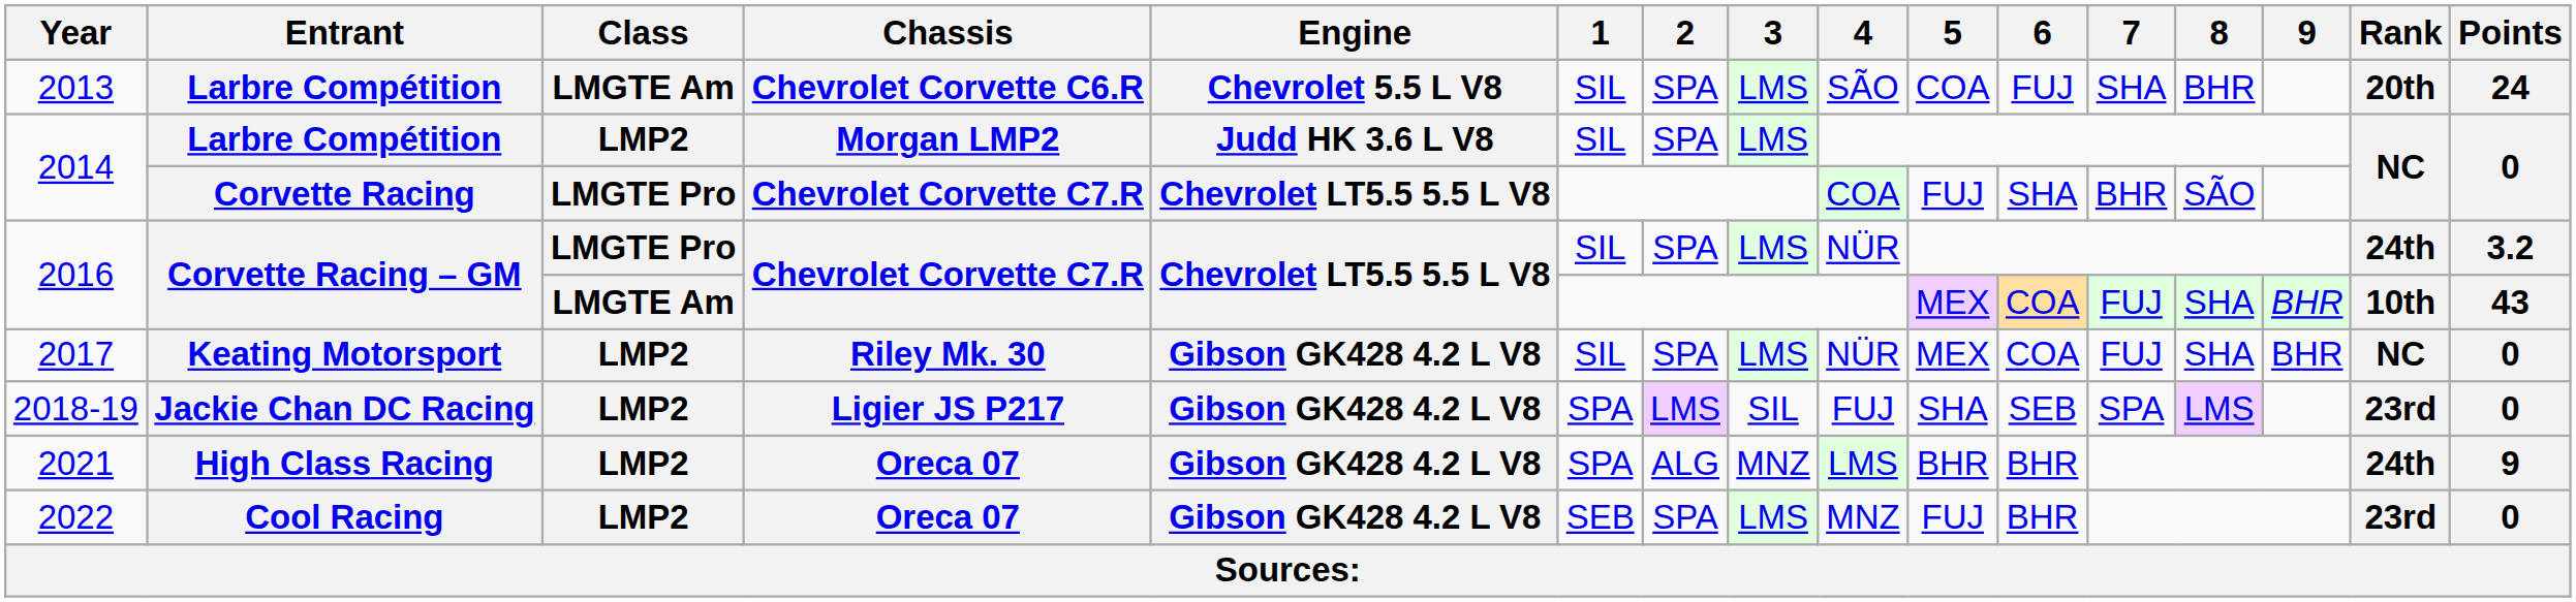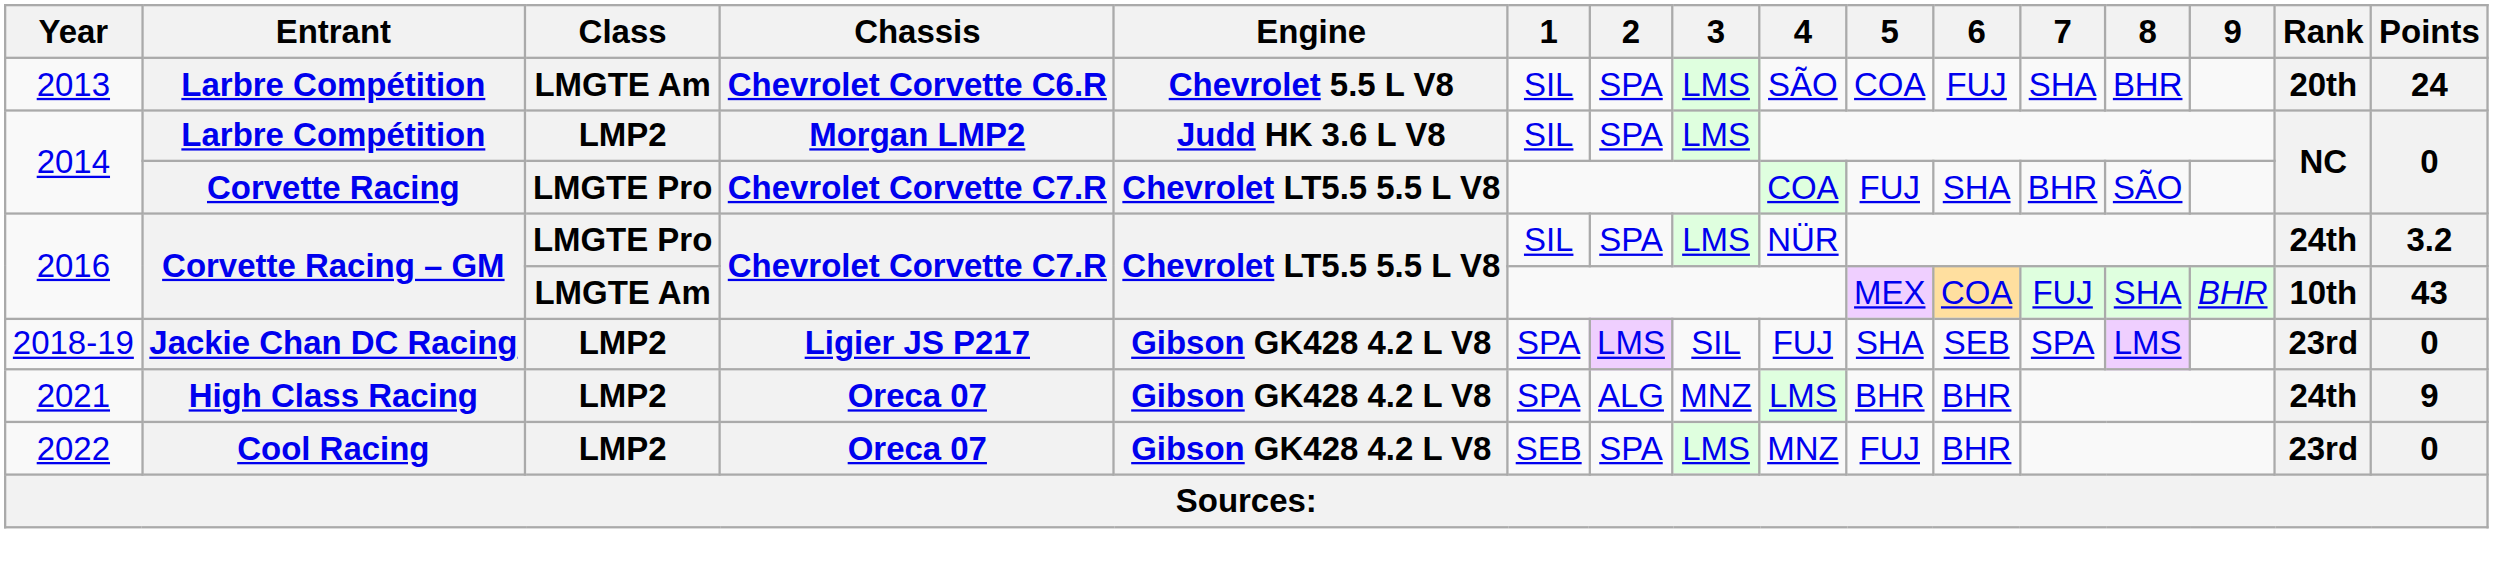- row: 2017 | Keating Motorsport | LMP2 | Riley Mk. 30 | Gibson GK428 4.2 L V8 | SIL | SPA | LMS | NÜR | MEX | COA | FUJ | SHA | BHR | NC | 0
